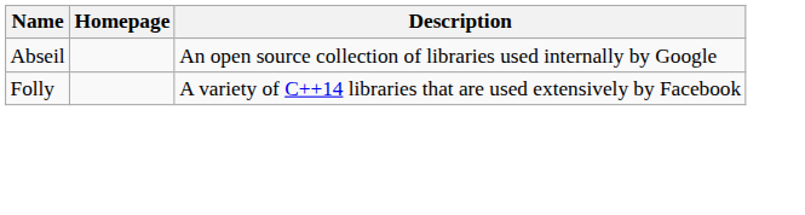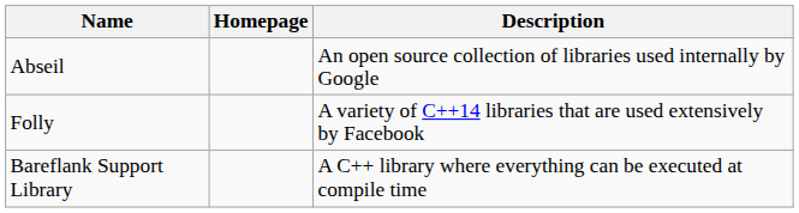+ row: Bareflank Support Library | A C++ library where everything can be executed at compile time
